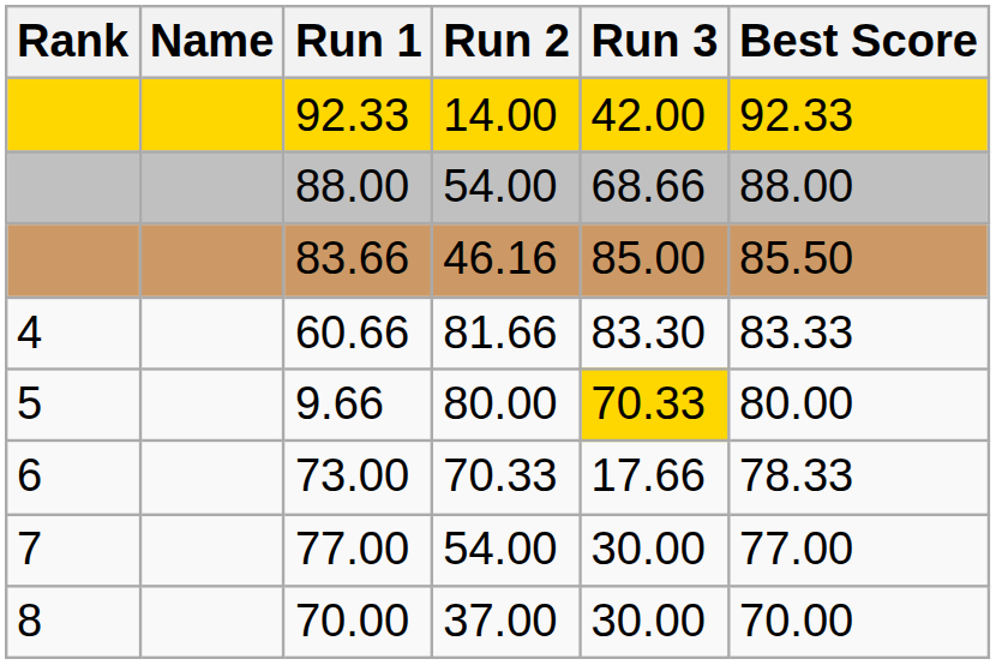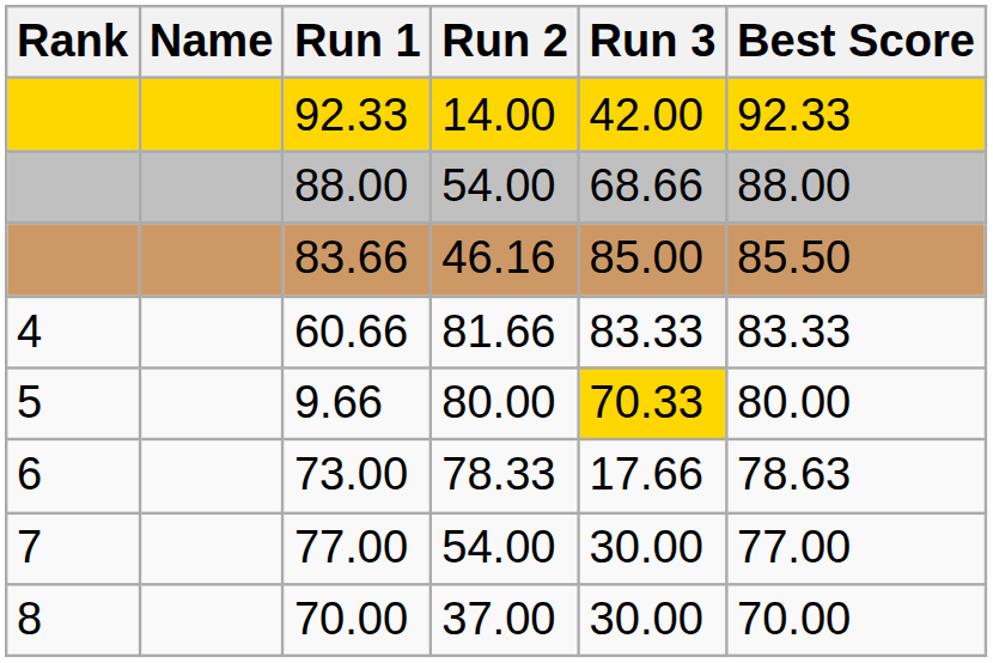60.66 | Run 3: 83.30 -> 83.33
73.00 | Run 2: 70.33 -> 78.33
73.00 | Best Score: 78.33 -> 78.63
